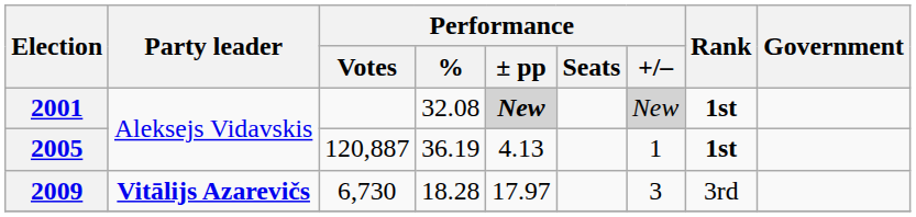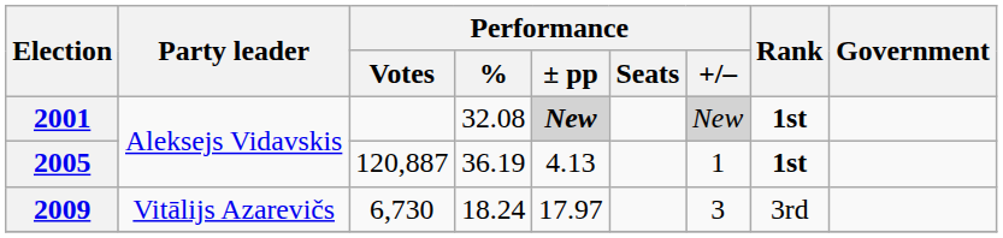2009 | Party leader: bold -> normal
2009 | Performance / %: 18.28 -> 18.24
